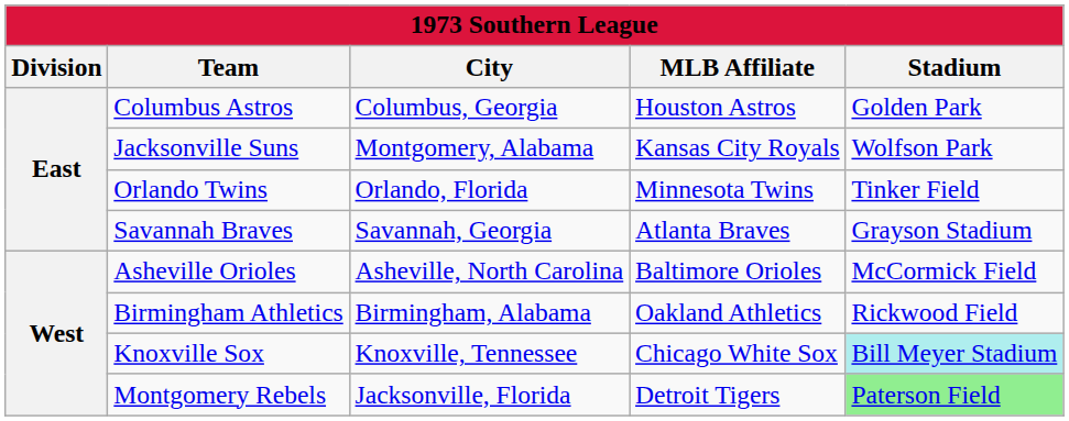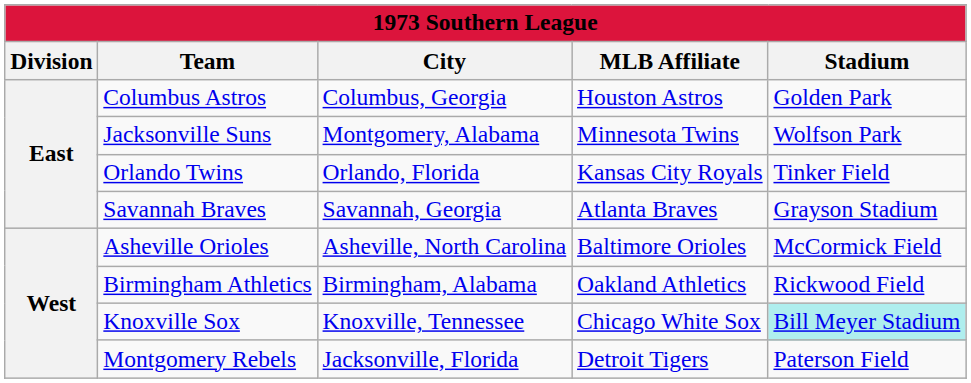Jacksonville Suns | MLB Affiliate: Kansas City Royals -> Minnesota Twins
Orlando Twins | MLB Affiliate: Minnesota Twins -> Kansas City Royals
Montgomery Rebels | Stadium: lightgreen background -> no background
